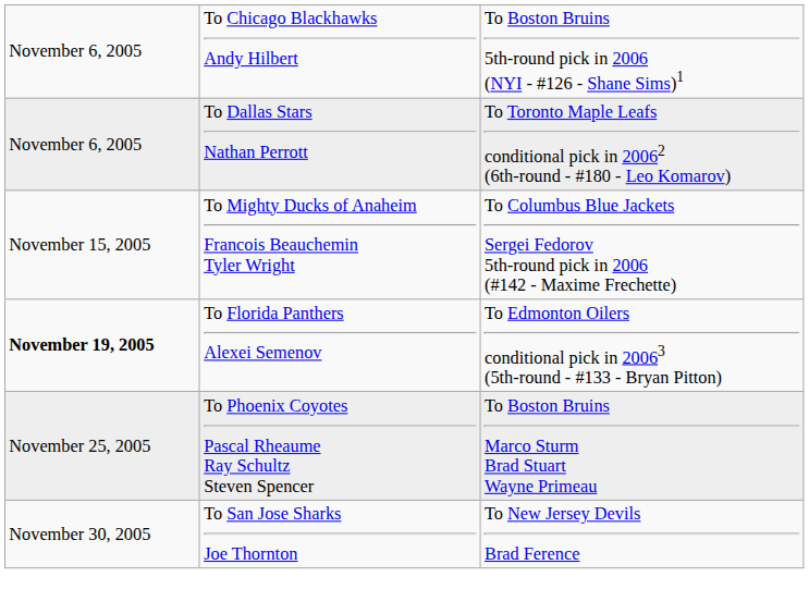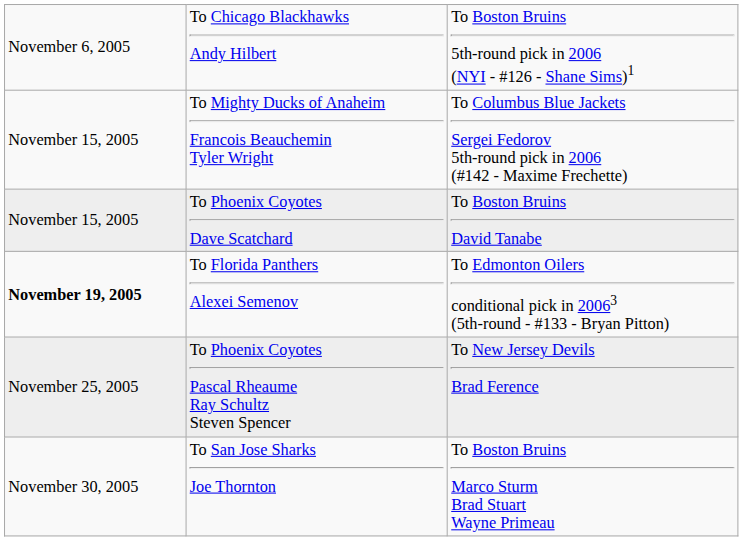- row: November 6, 2005 | To Dallas Stars Nathan Perrott | To Toronto Maple Leafs conditional pick in 20062 (6th-round - #180 - Leo Komarov)
+ row: November 15, 2005 | To Phoenix Coyotes Dave Scatchard | To Boston Bruins David Tanabe
To Phoenix Coyotes Pascal Rheaume Ray Schultz Steven Spencer | column 3: To Boston Bruins Marco Sturm Brad Stuart Wayne Primeau -> To New Jersey Devils Brad Ference
To San Jose Sharks Joe Thornton | column 3: To New Jersey Devils Brad Ference -> To Boston Bruins Marco Sturm Brad Stuart Wayne Primeau
